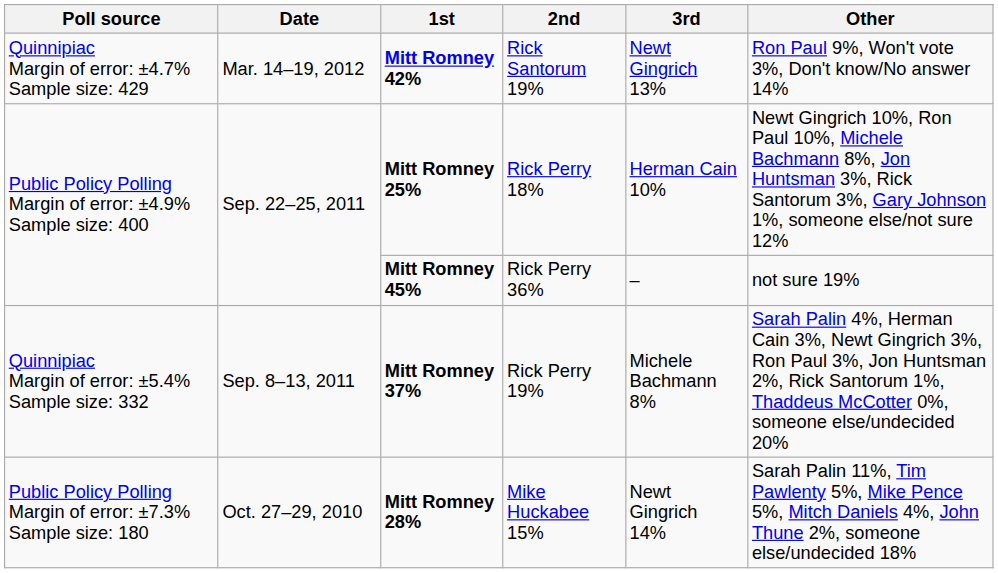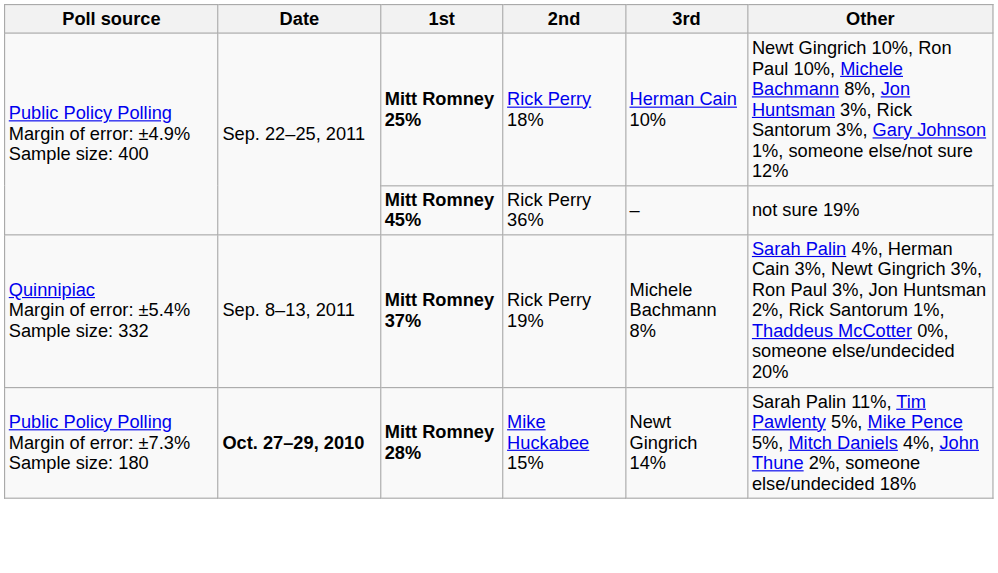- row: Quinnipiac Margin of error: ±4.7% Sample size: 429 | Mar. 14–19, 2012 | Mitt Romney 42% | Rick Santorum 19% | Newt Gingrich 13% | Ron Paul 9%, Won't vote 3%, Don't know/No answer 14%
Mitt Romney 28% | Date: normal -> bold
